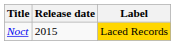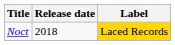Noct | Release date: 2015 -> 2018
